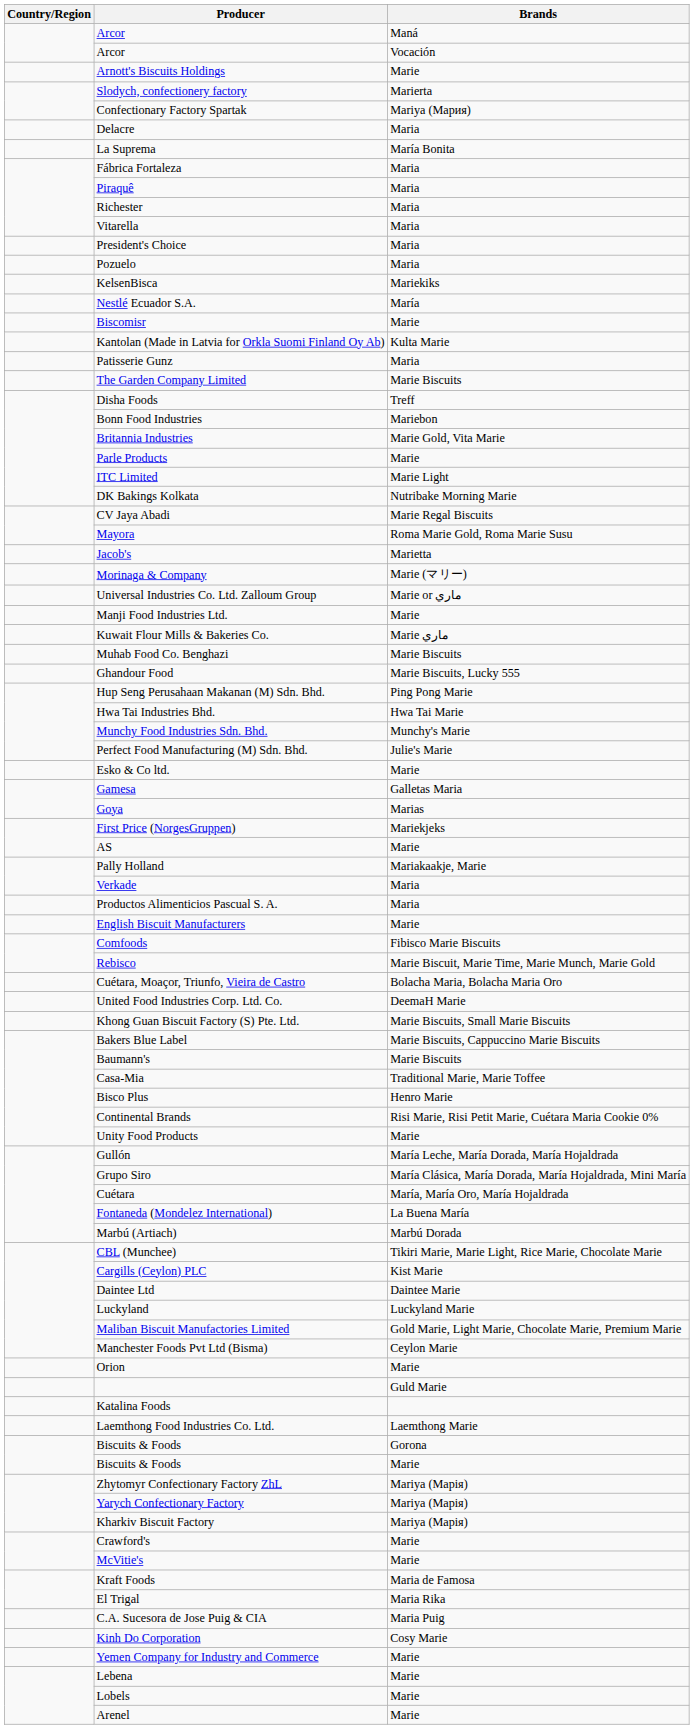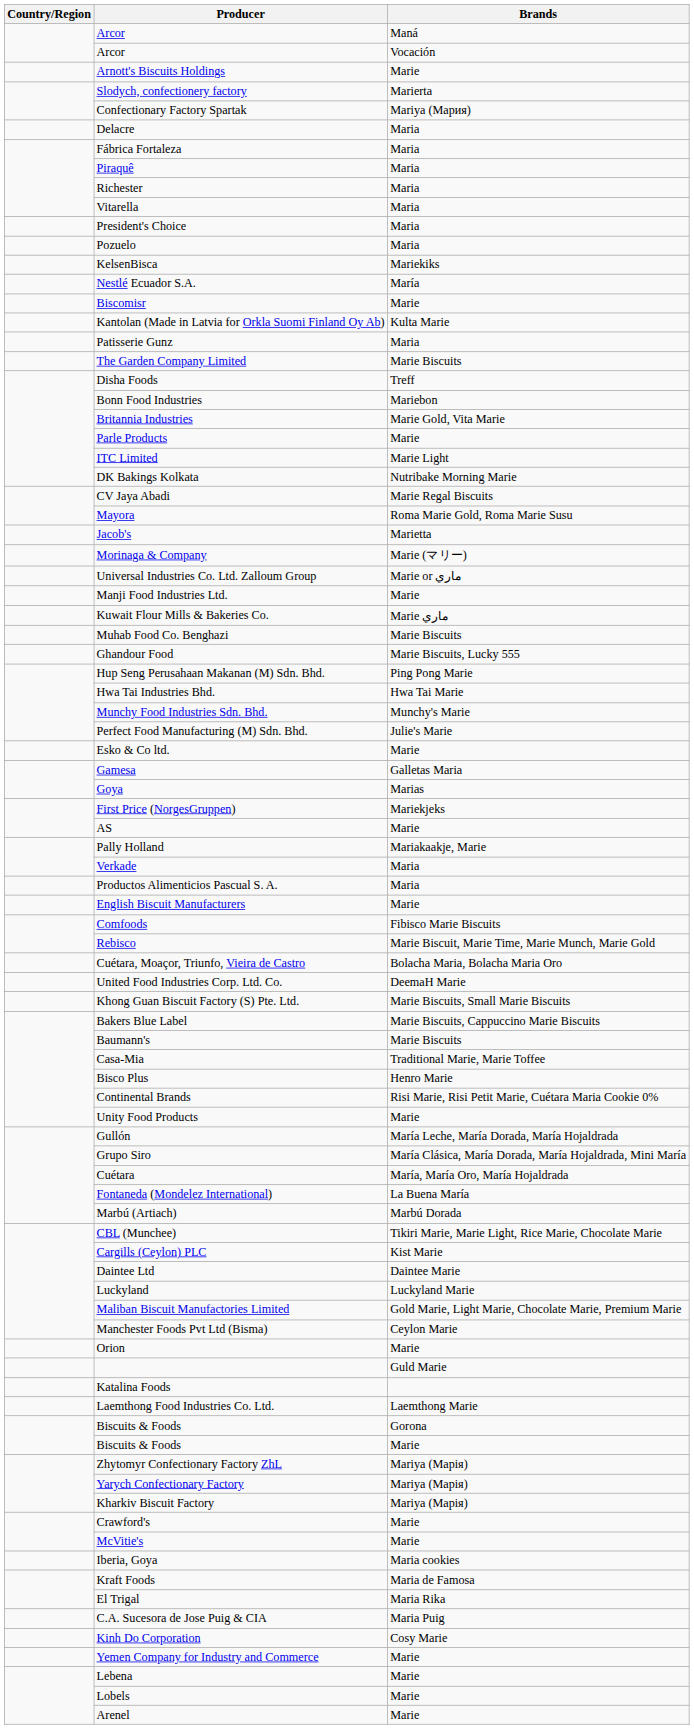- row: La Suprema | María Bonita
+ row: Iberia, Goya | Maria cookies
